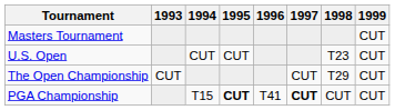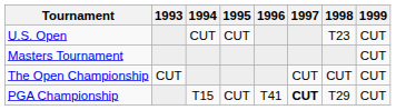rows swapped: Masters Tournament <-> U.S. Open
The Open Championship | 1998: T29 -> CUT
PGA Championship | 1995: bold -> normal
PGA Championship | 1998: CUT -> T29
